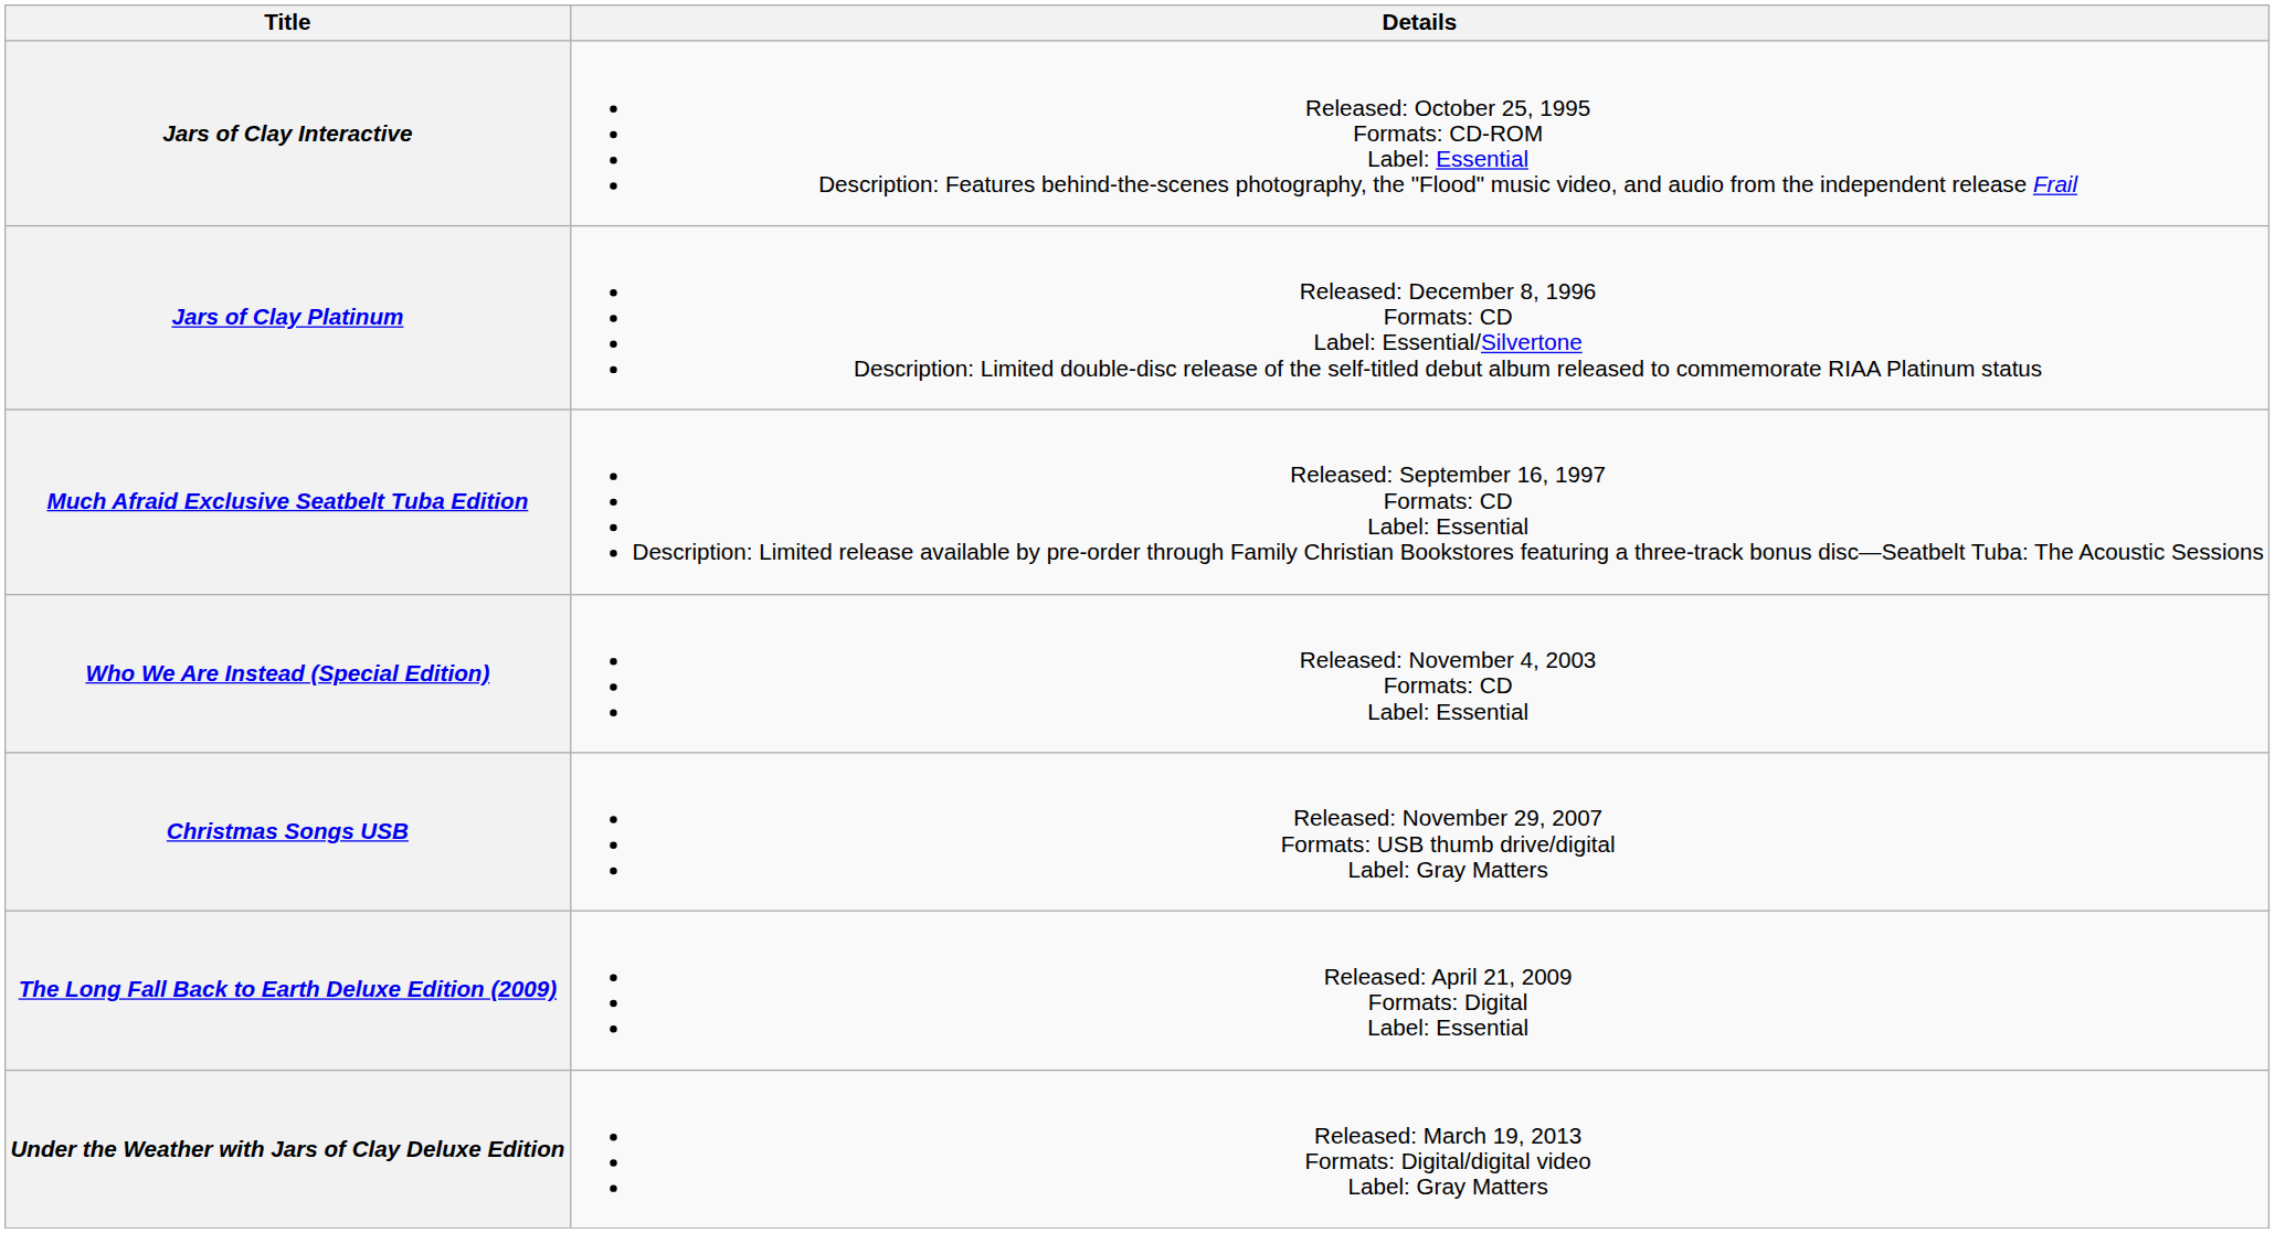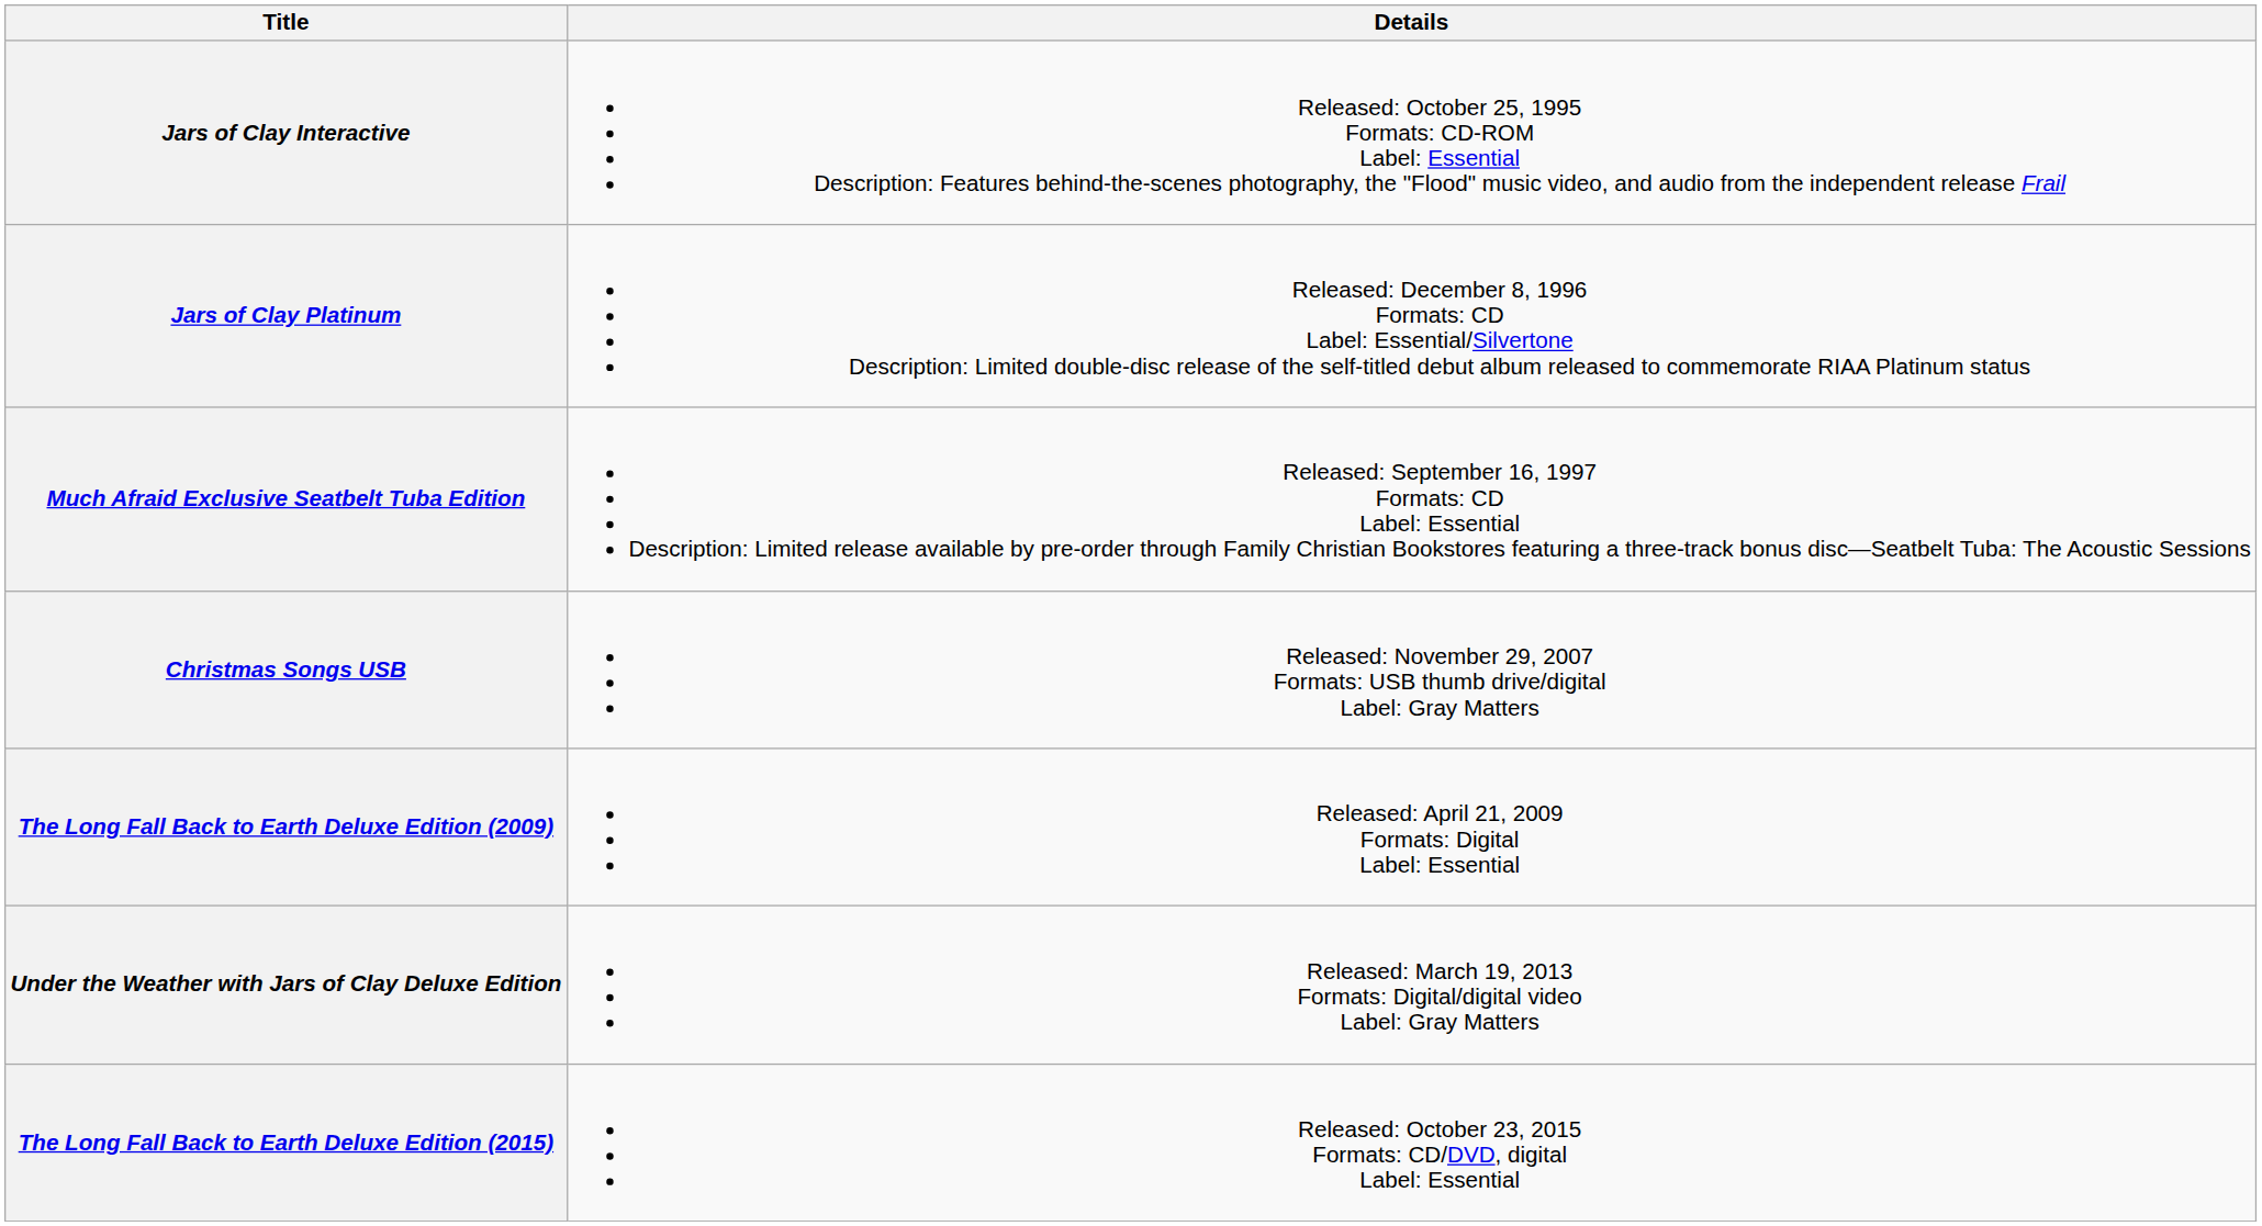- row: Who We Are Instead (Special Edition) | Released: November 4, 2003 Formats: CD Label: Essential
+ row: The Long Fall Back to Earth Deluxe Edition (2015) | Released: October 23, 2015 Formats: CD/DVD, digital Label: Essential
